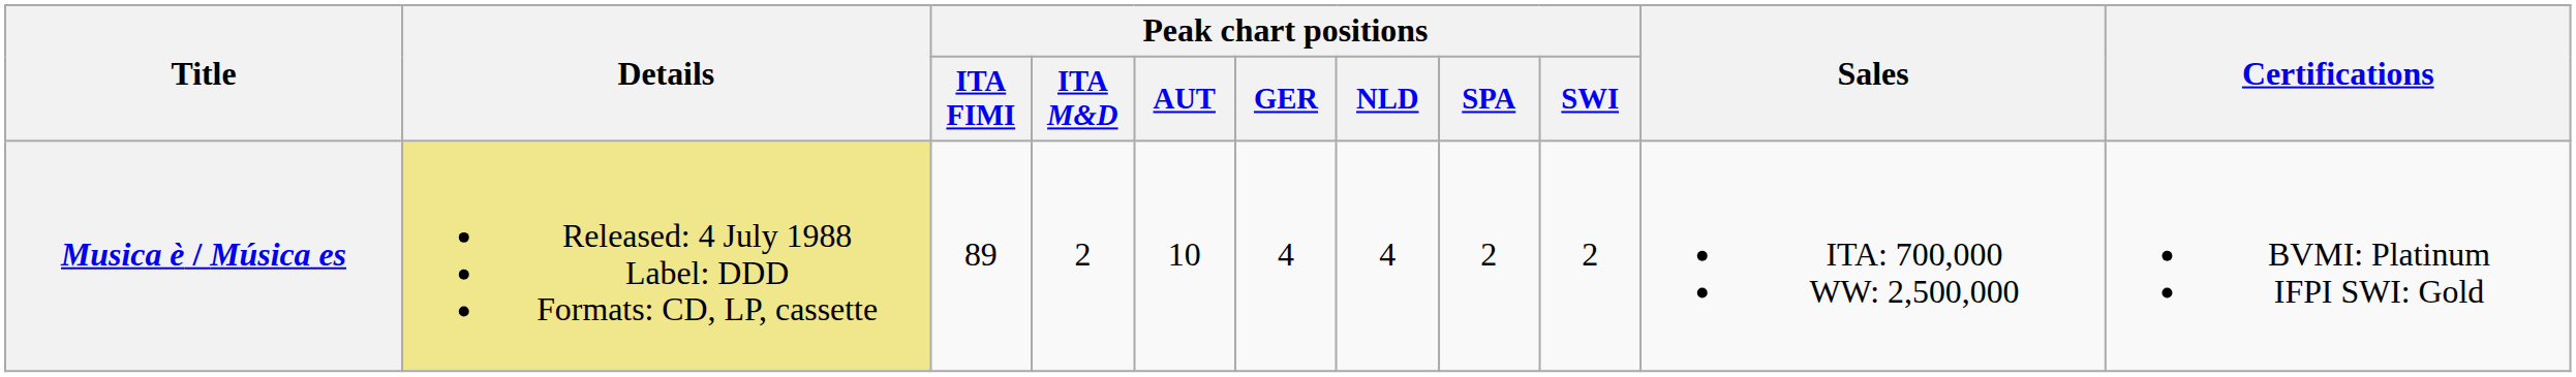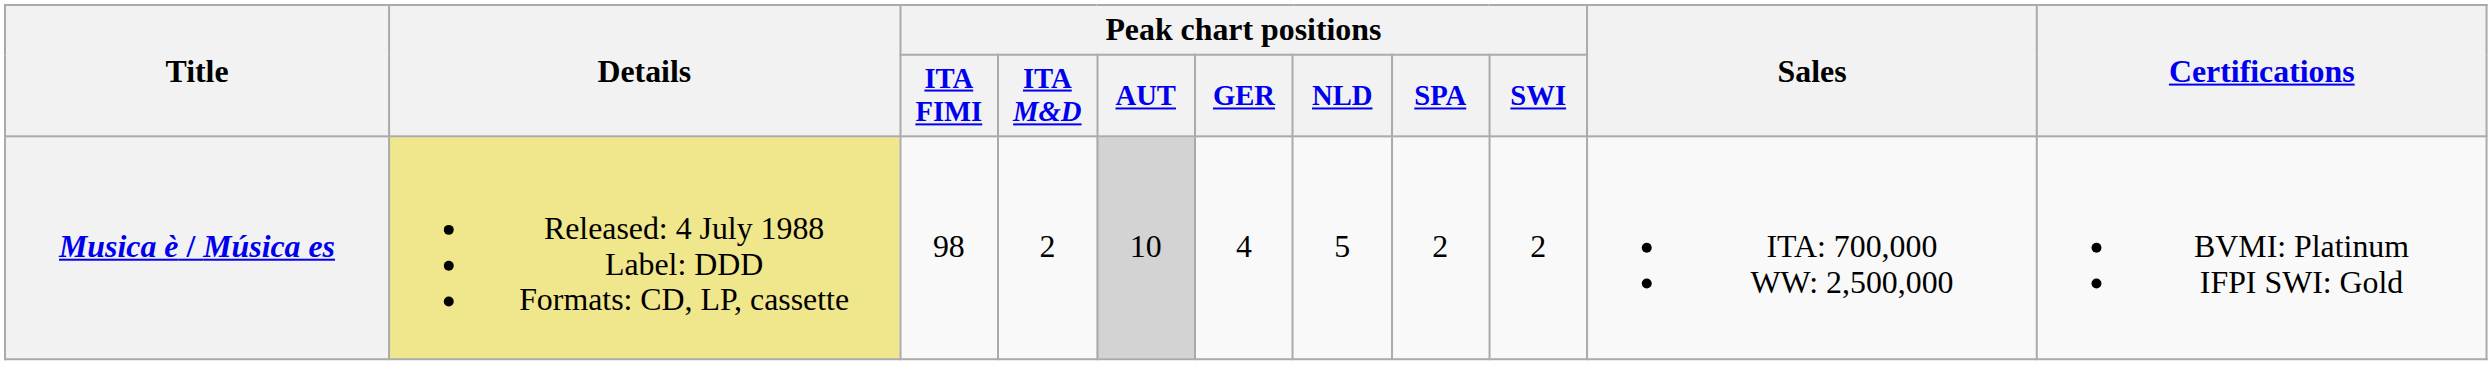Musica è / Música es | Peak chart positions / ITA FIMI: 89 -> 98
Musica è / Música es | Peak chart positions / AUT: no background -> lightgrey background
Musica è / Música es | Peak chart positions / NLD: 4 -> 5
